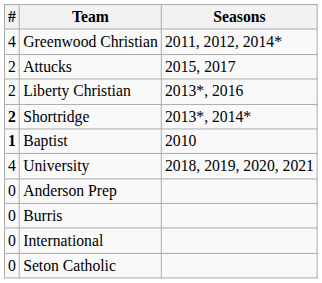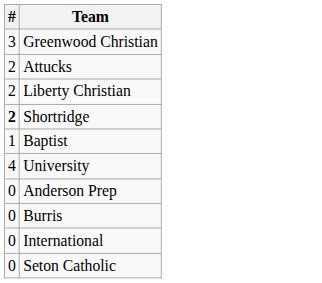- column: Seasons | 2011, 2012, 2014* | 2015, 2017 | 2013*, 2016 | 2013*, 2014* | 2010 | 2018, 2019, 2020, 2021
Greenwood Christian | #: 4 -> 3
Baptist | #: bold -> normal
